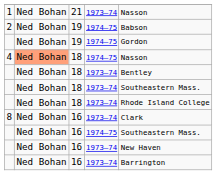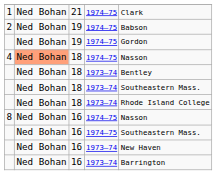1 | column 4: 1973–74 -> 1974–75
1 | column 5: Nasson -> Clark
8 | column 4: 1973–74 -> 1974–75
8 | column 5: Clark -> Nasson
